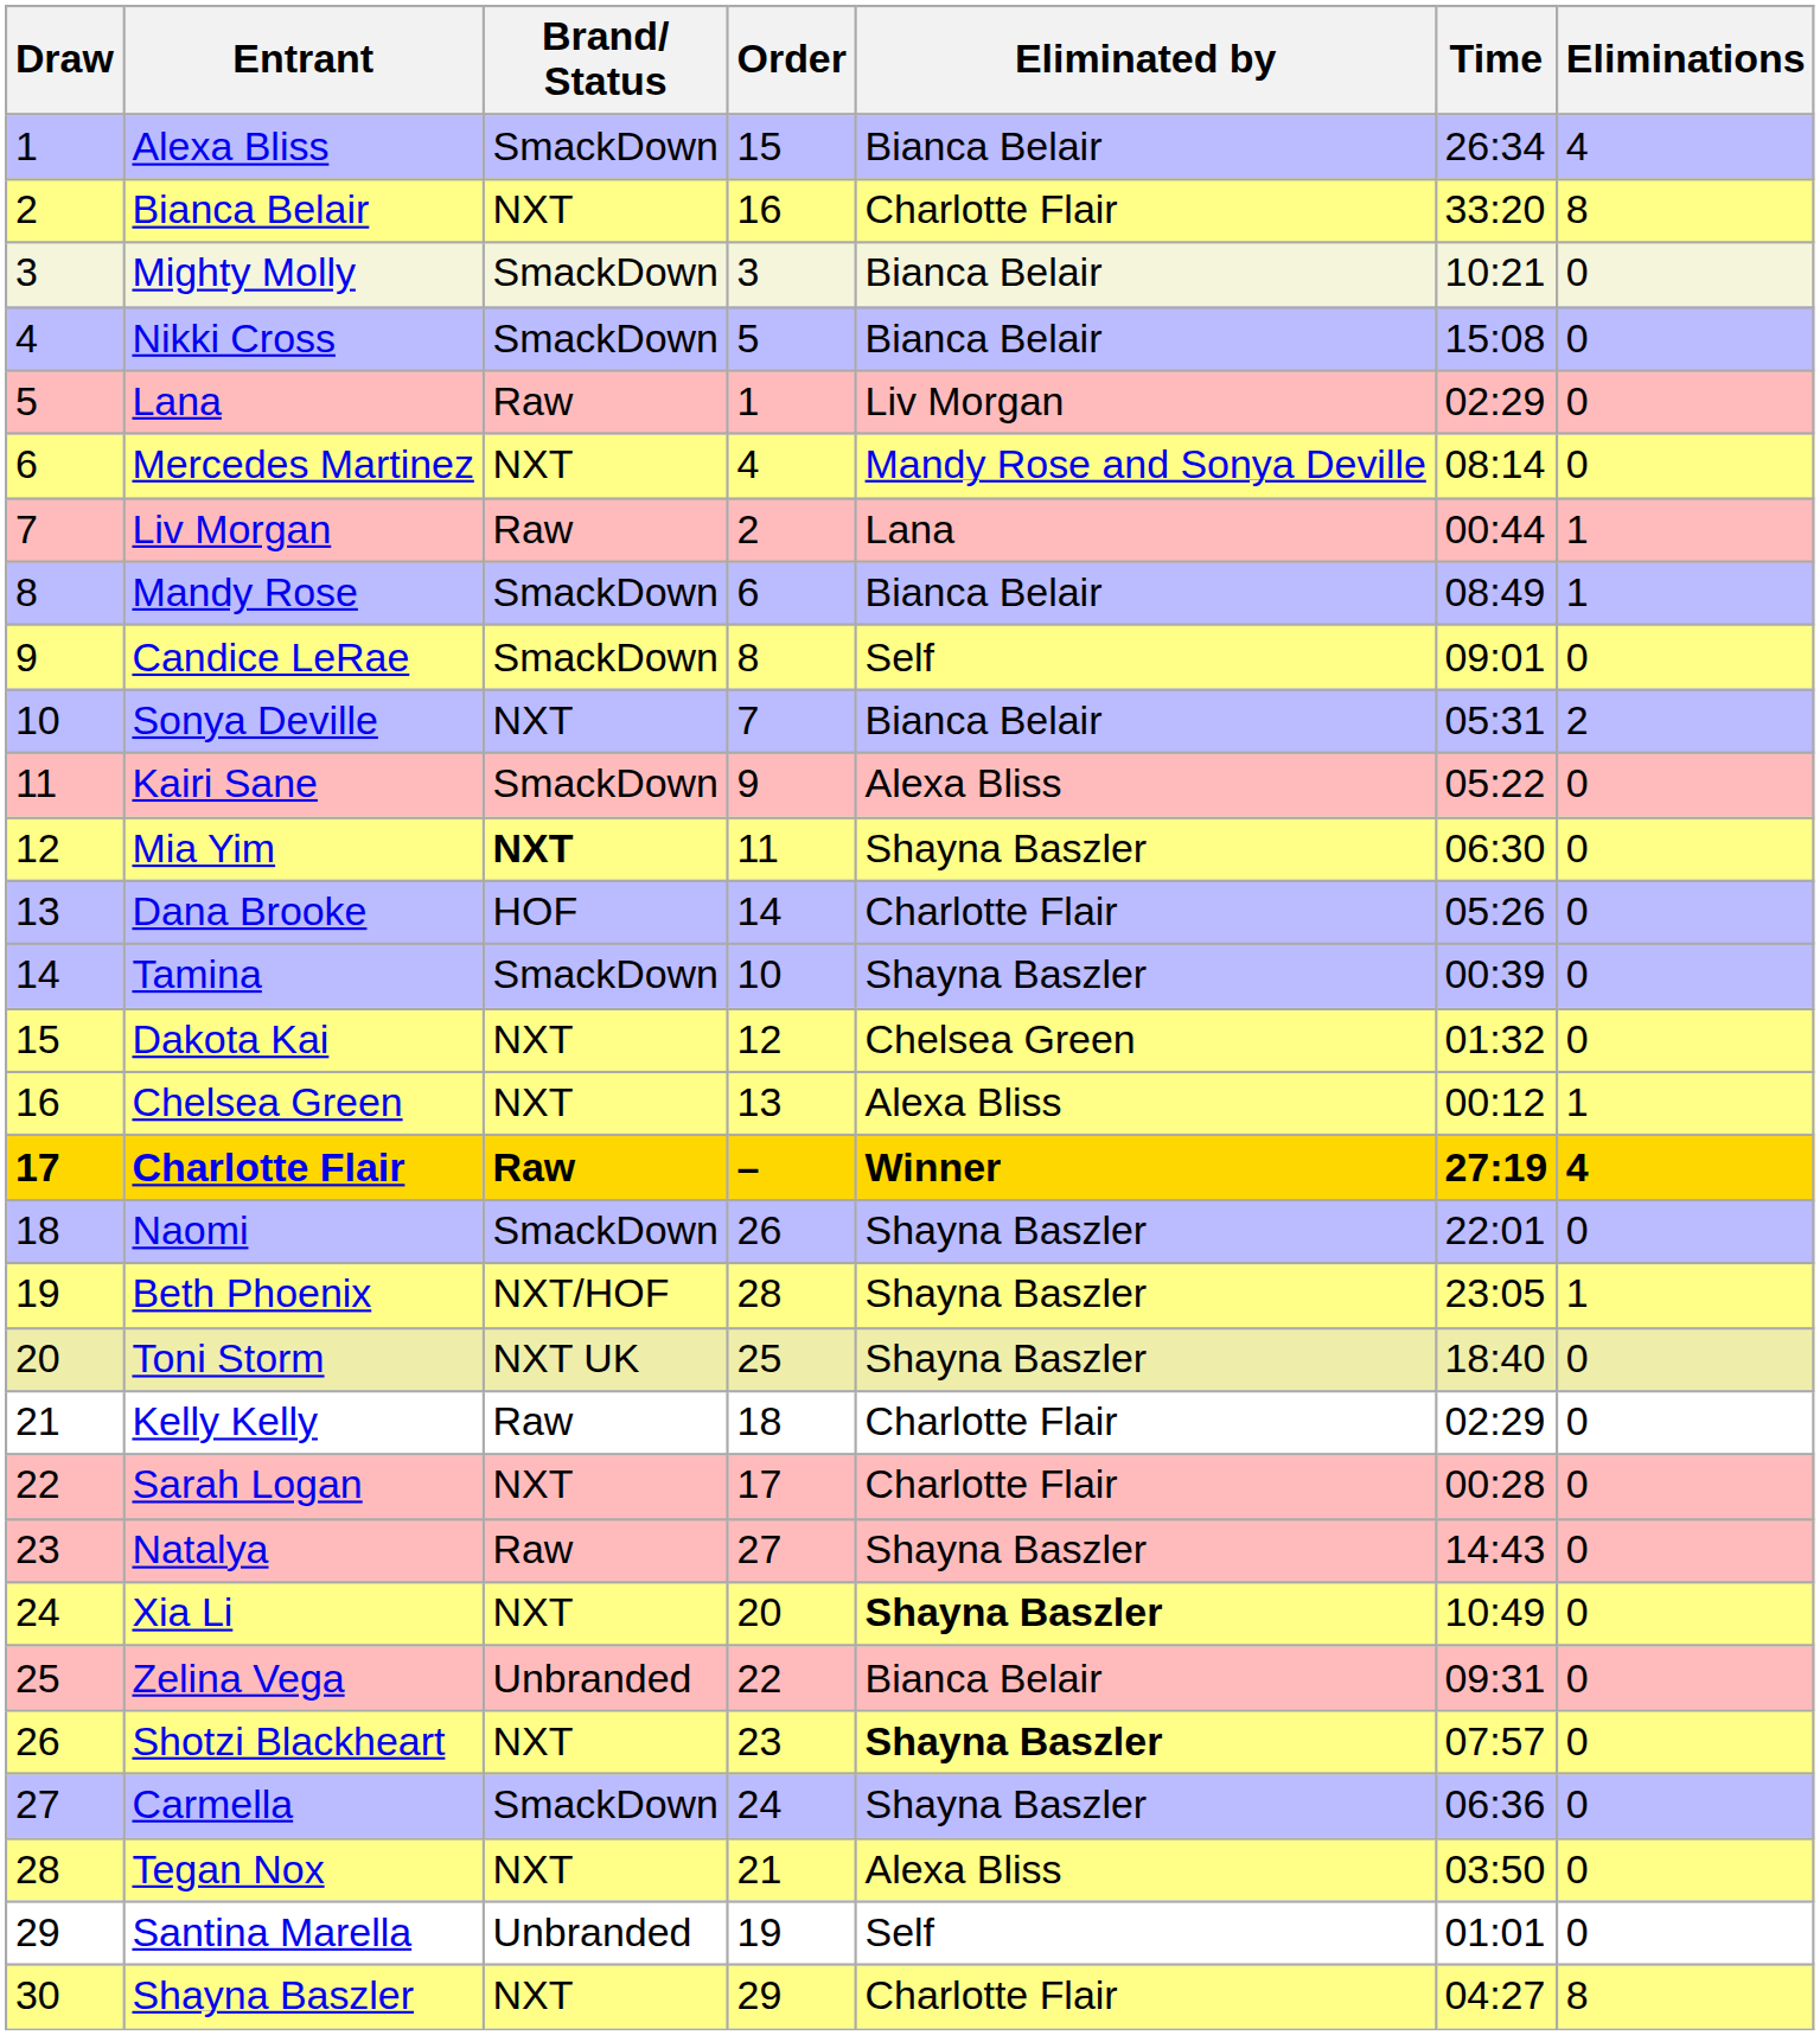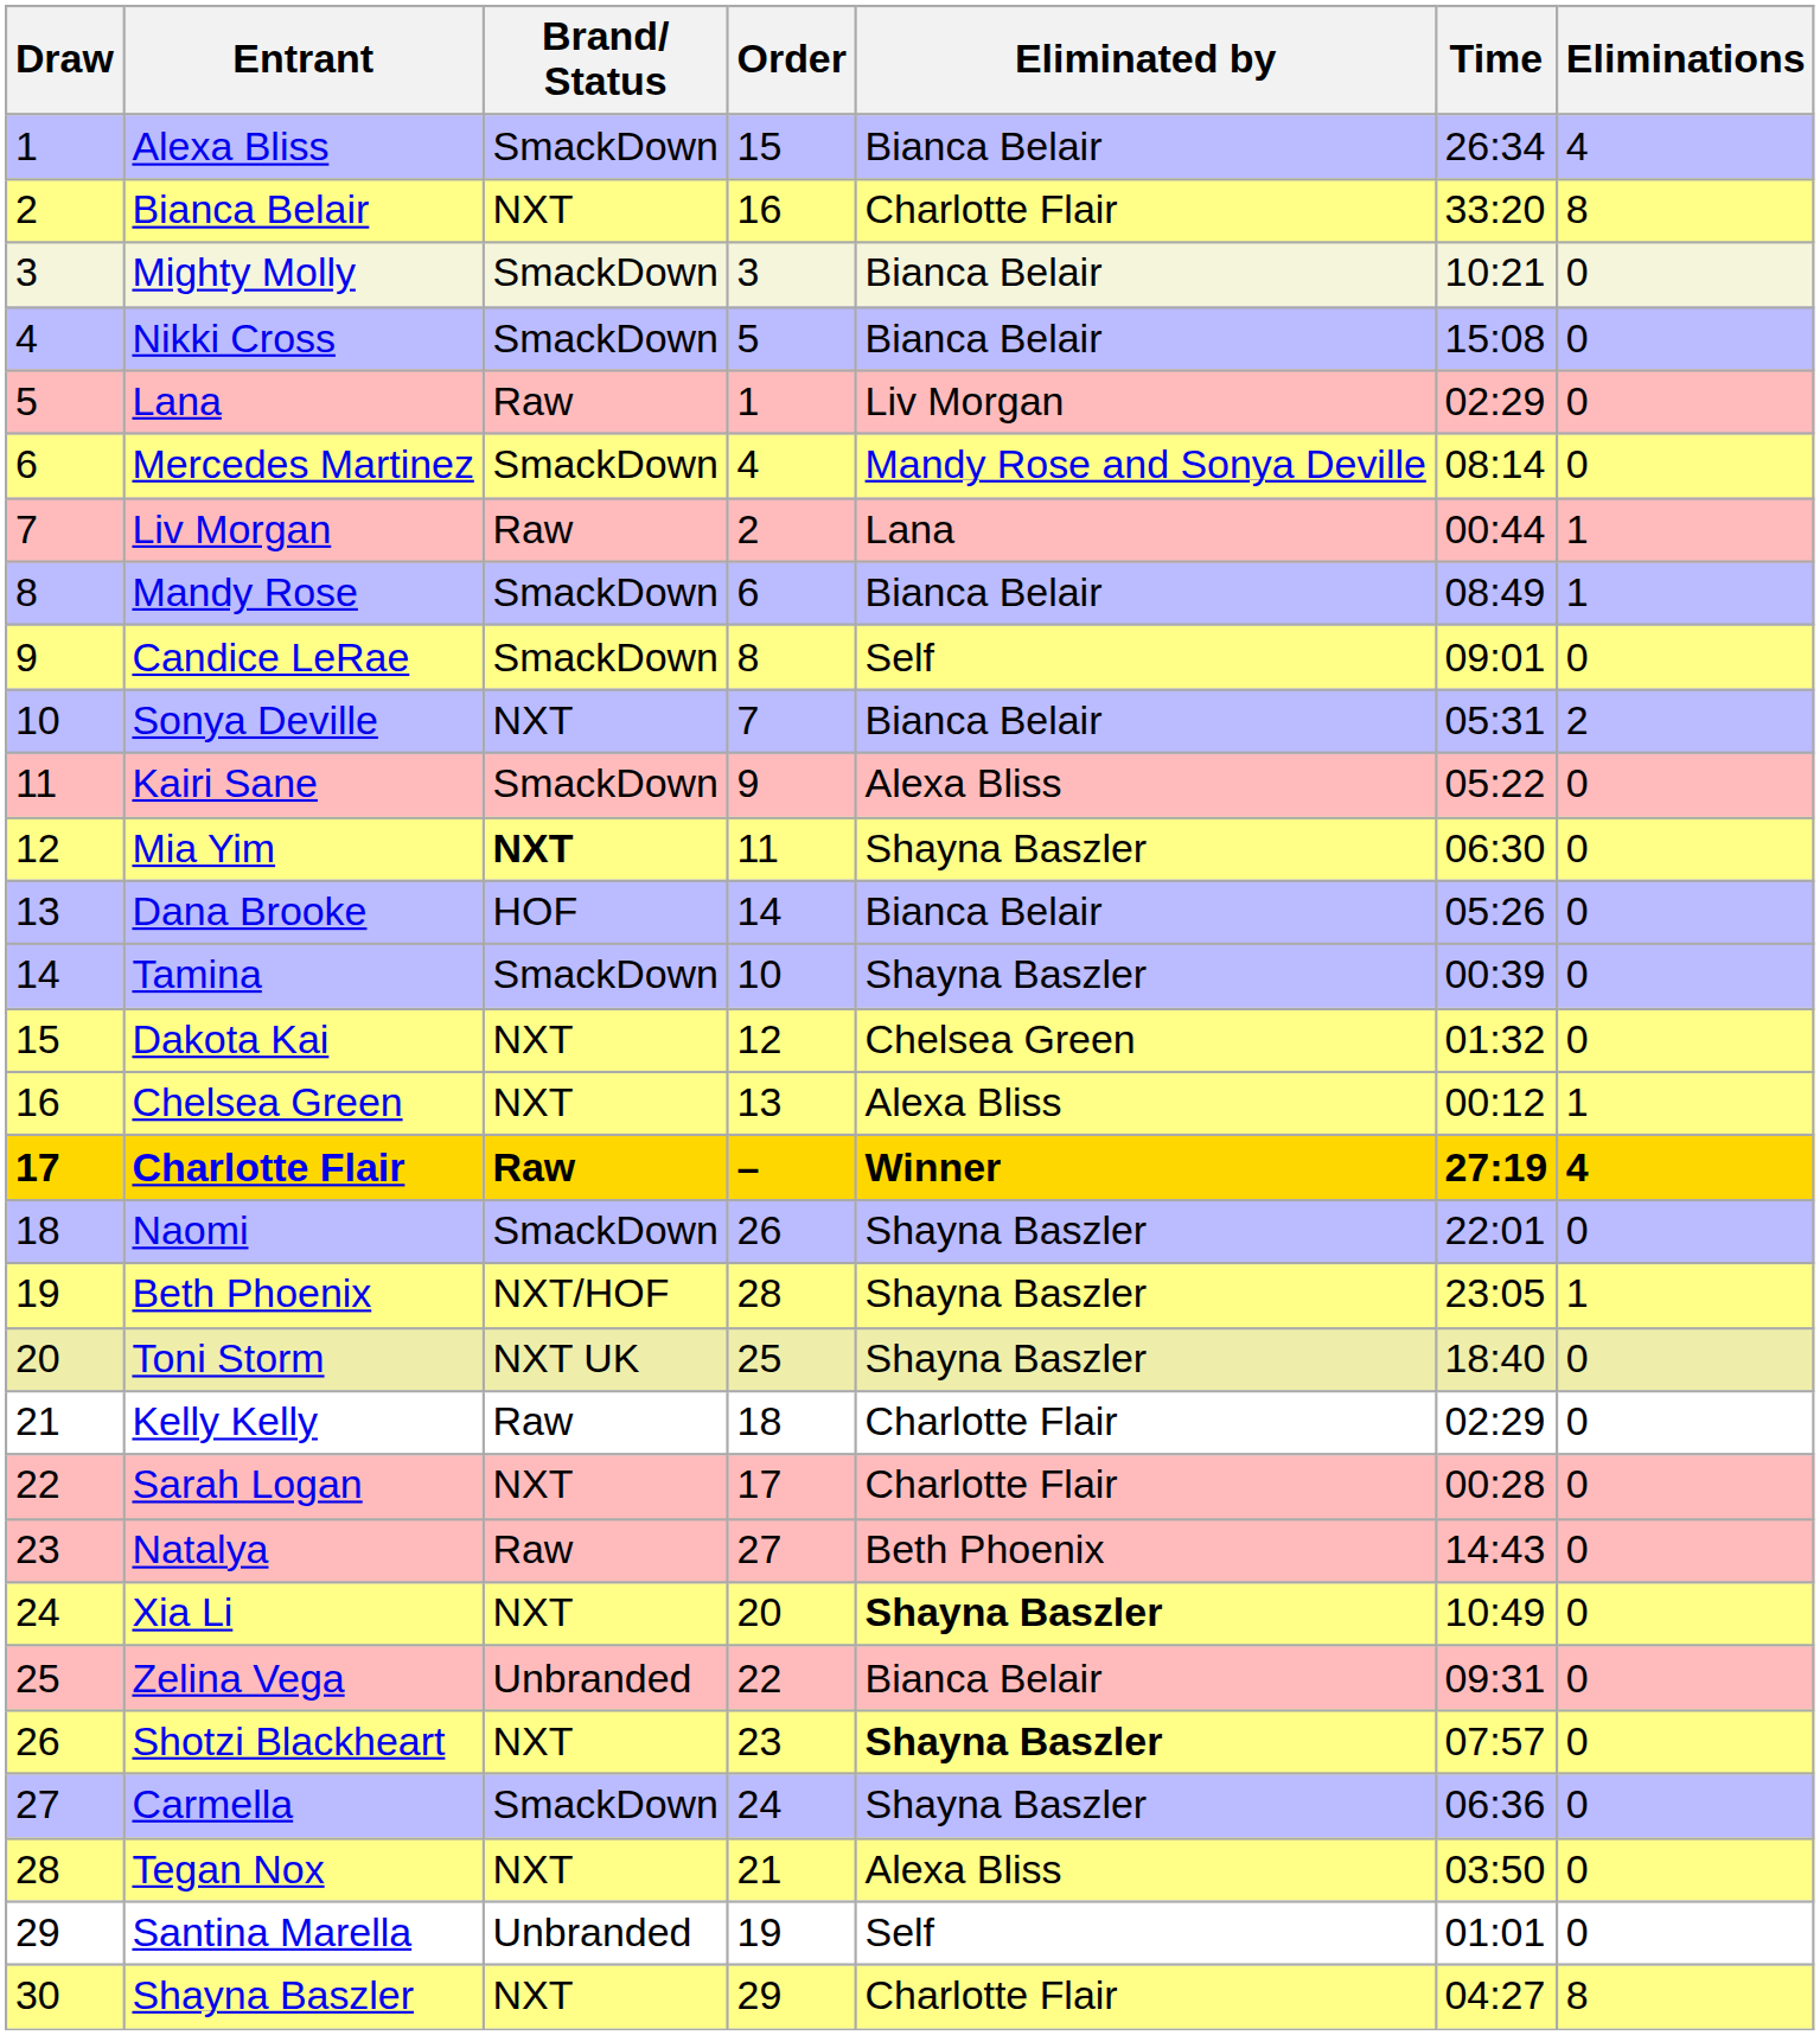Mercedes Martinez | Brand/ Status: NXT -> SmackDown
Dana Brooke | Eliminated by: Charlotte Flair -> Bianca Belair
Natalya | Eliminated by: Shayna Baszler -> Beth Phoenix
